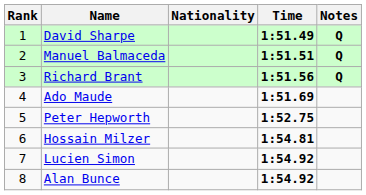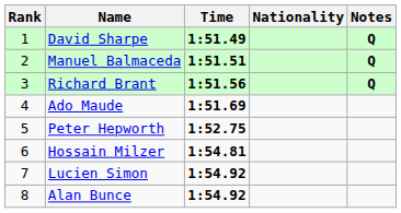columns swapped: Nationality <-> Time
